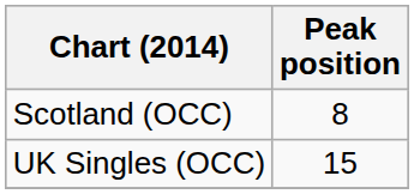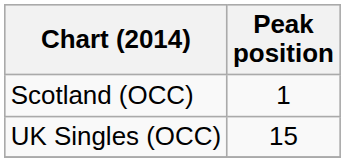Scotland (OCC) | Peak position: 8 -> 1
